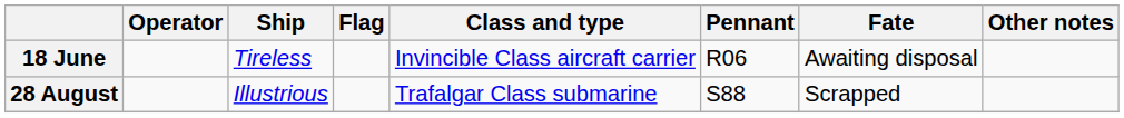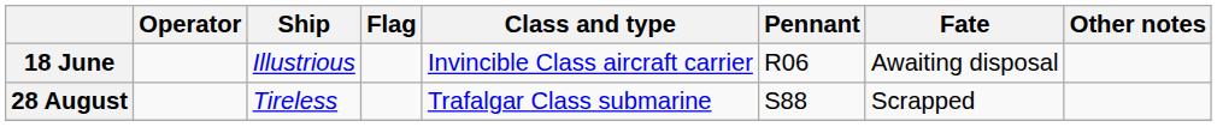18 June | Ship: Tireless -> Illustrious
28 August | Ship: Illustrious -> Tireless
